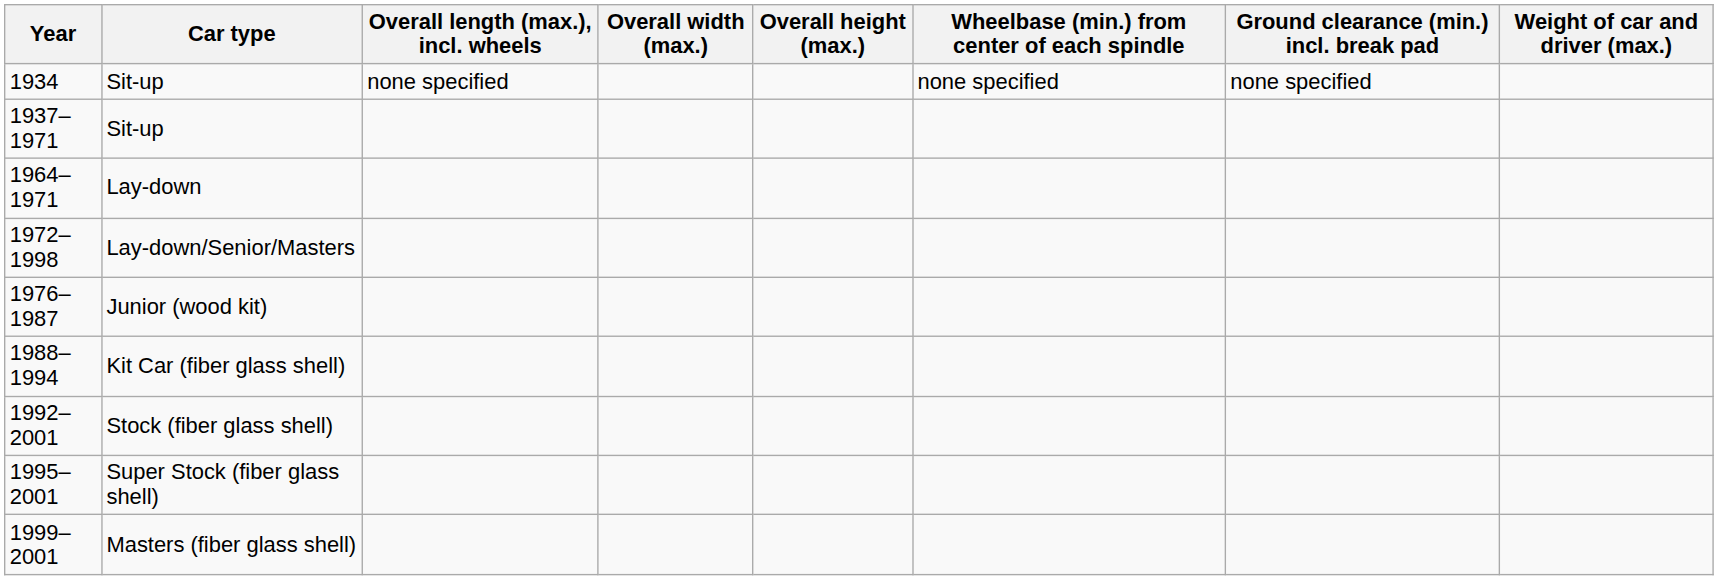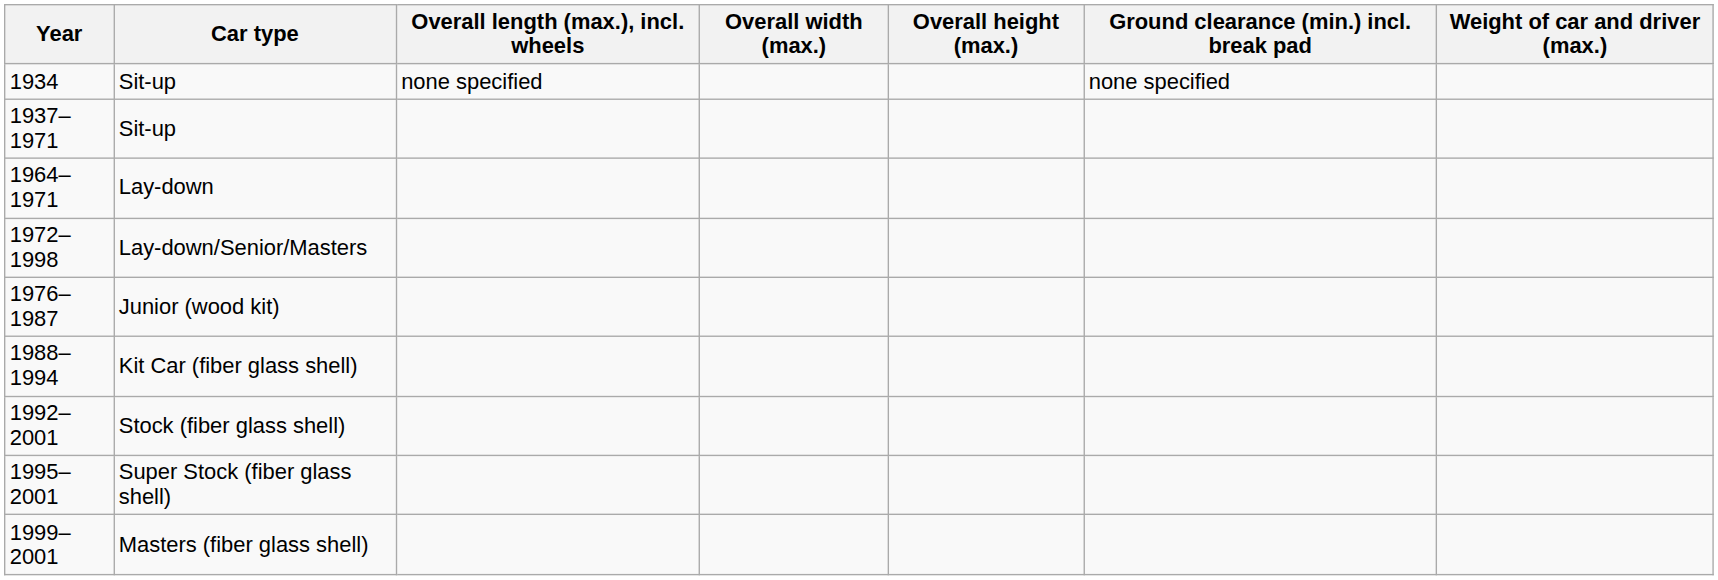- column: Wheelbase (min.) from center of each spindle | none specified
